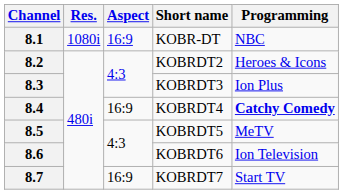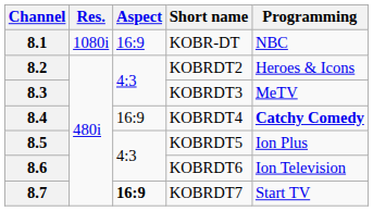8.3 | Programming: Ion Plus -> MeTV
8.5 | Programming: MeTV -> Ion Plus
8.7 | Aspect: normal -> bold
